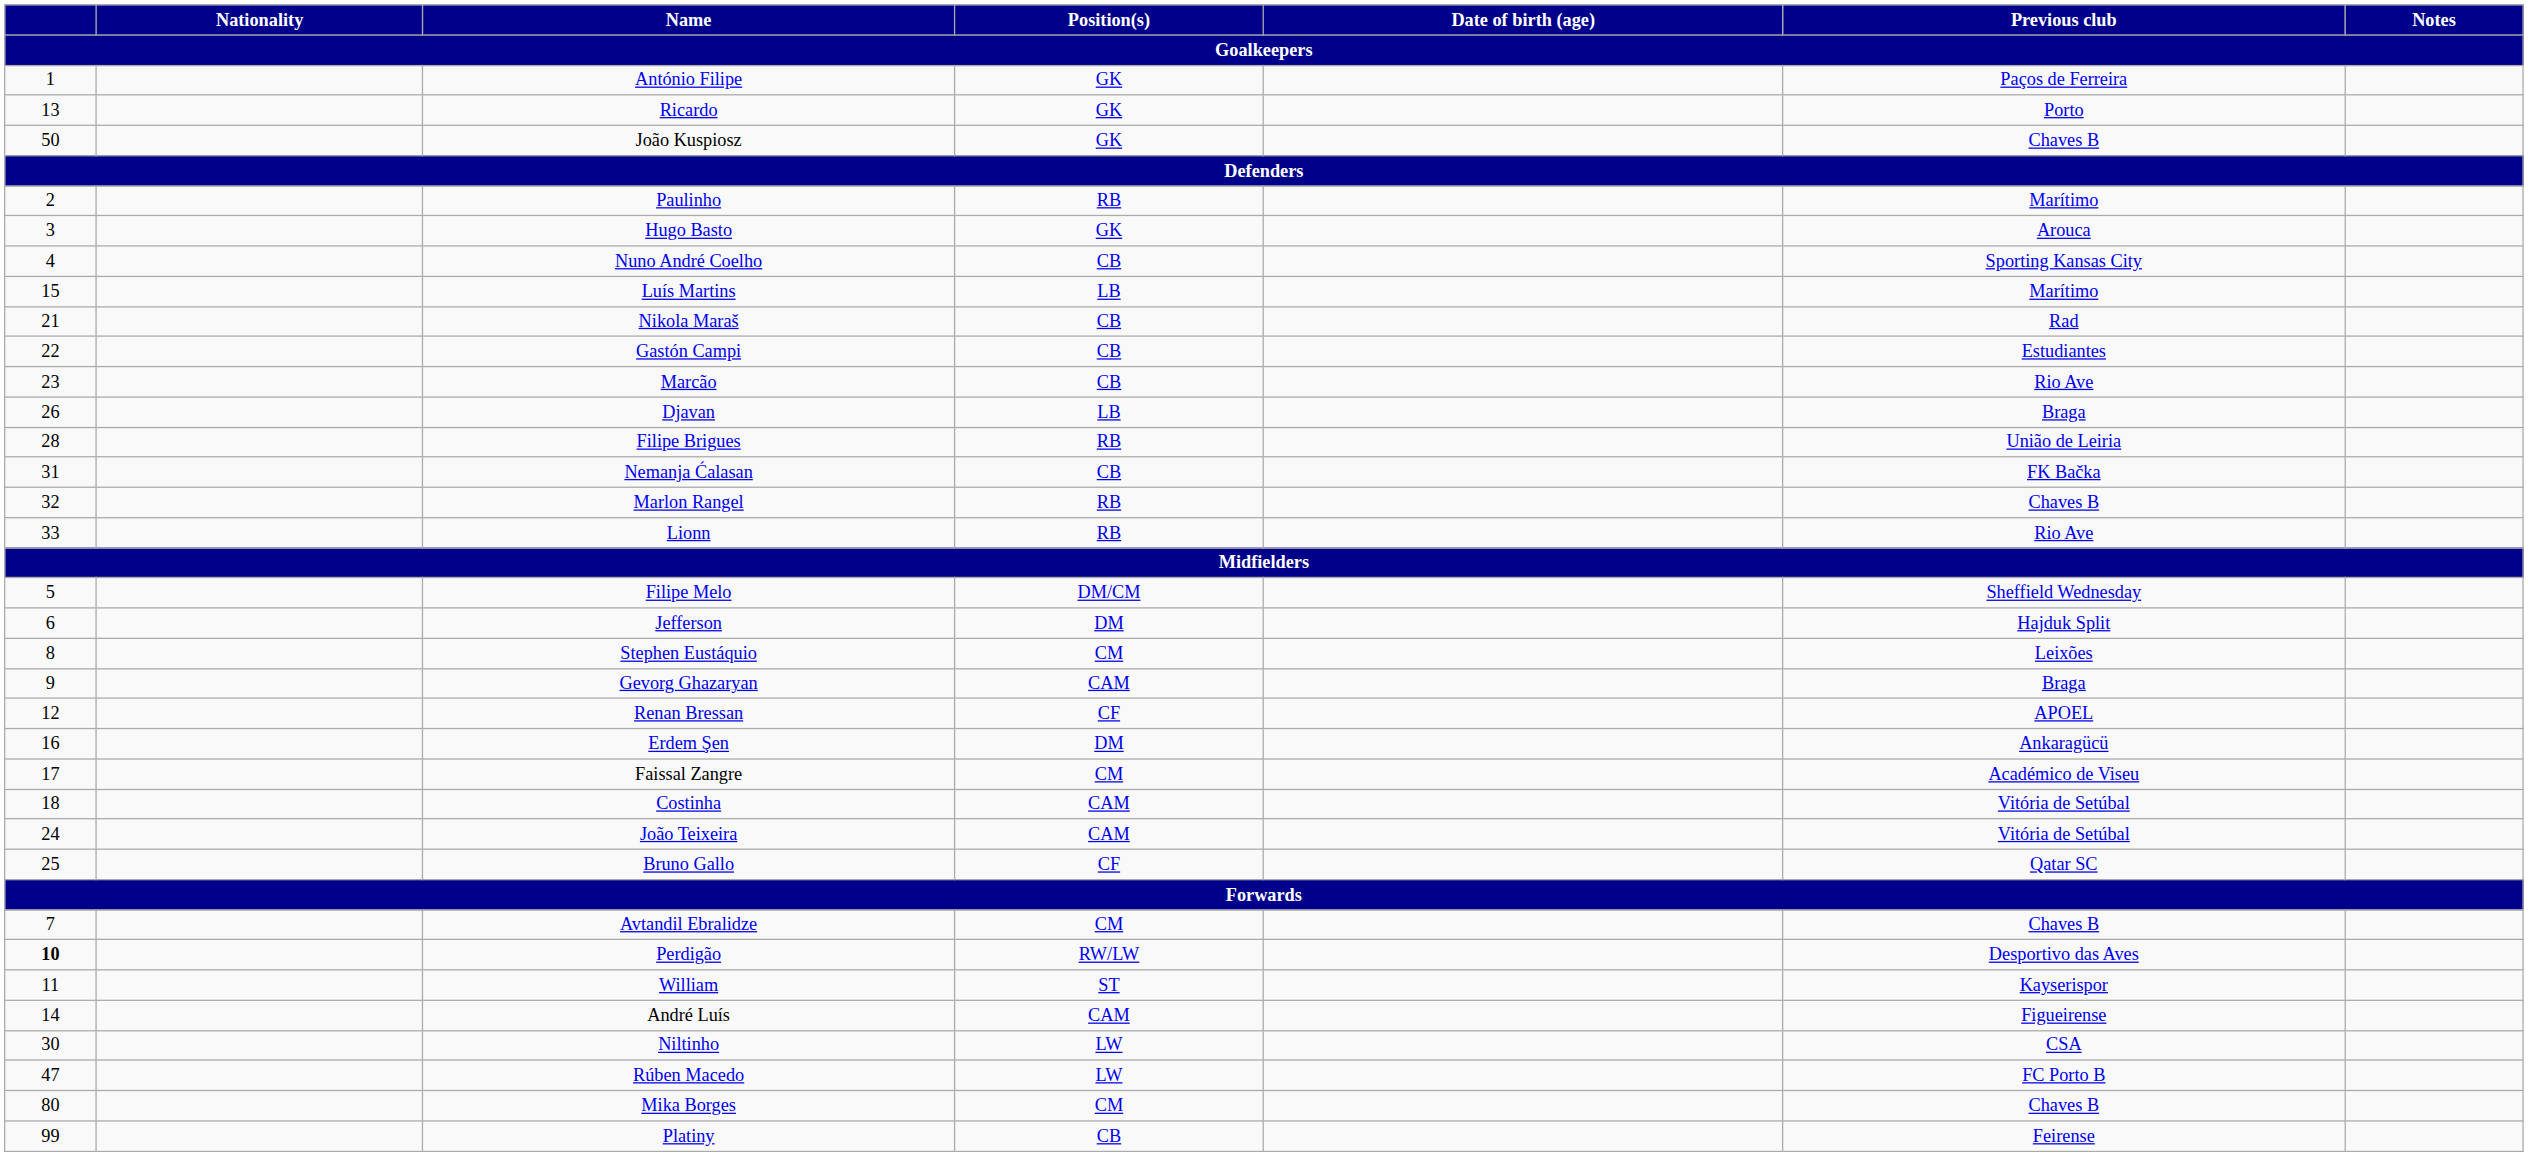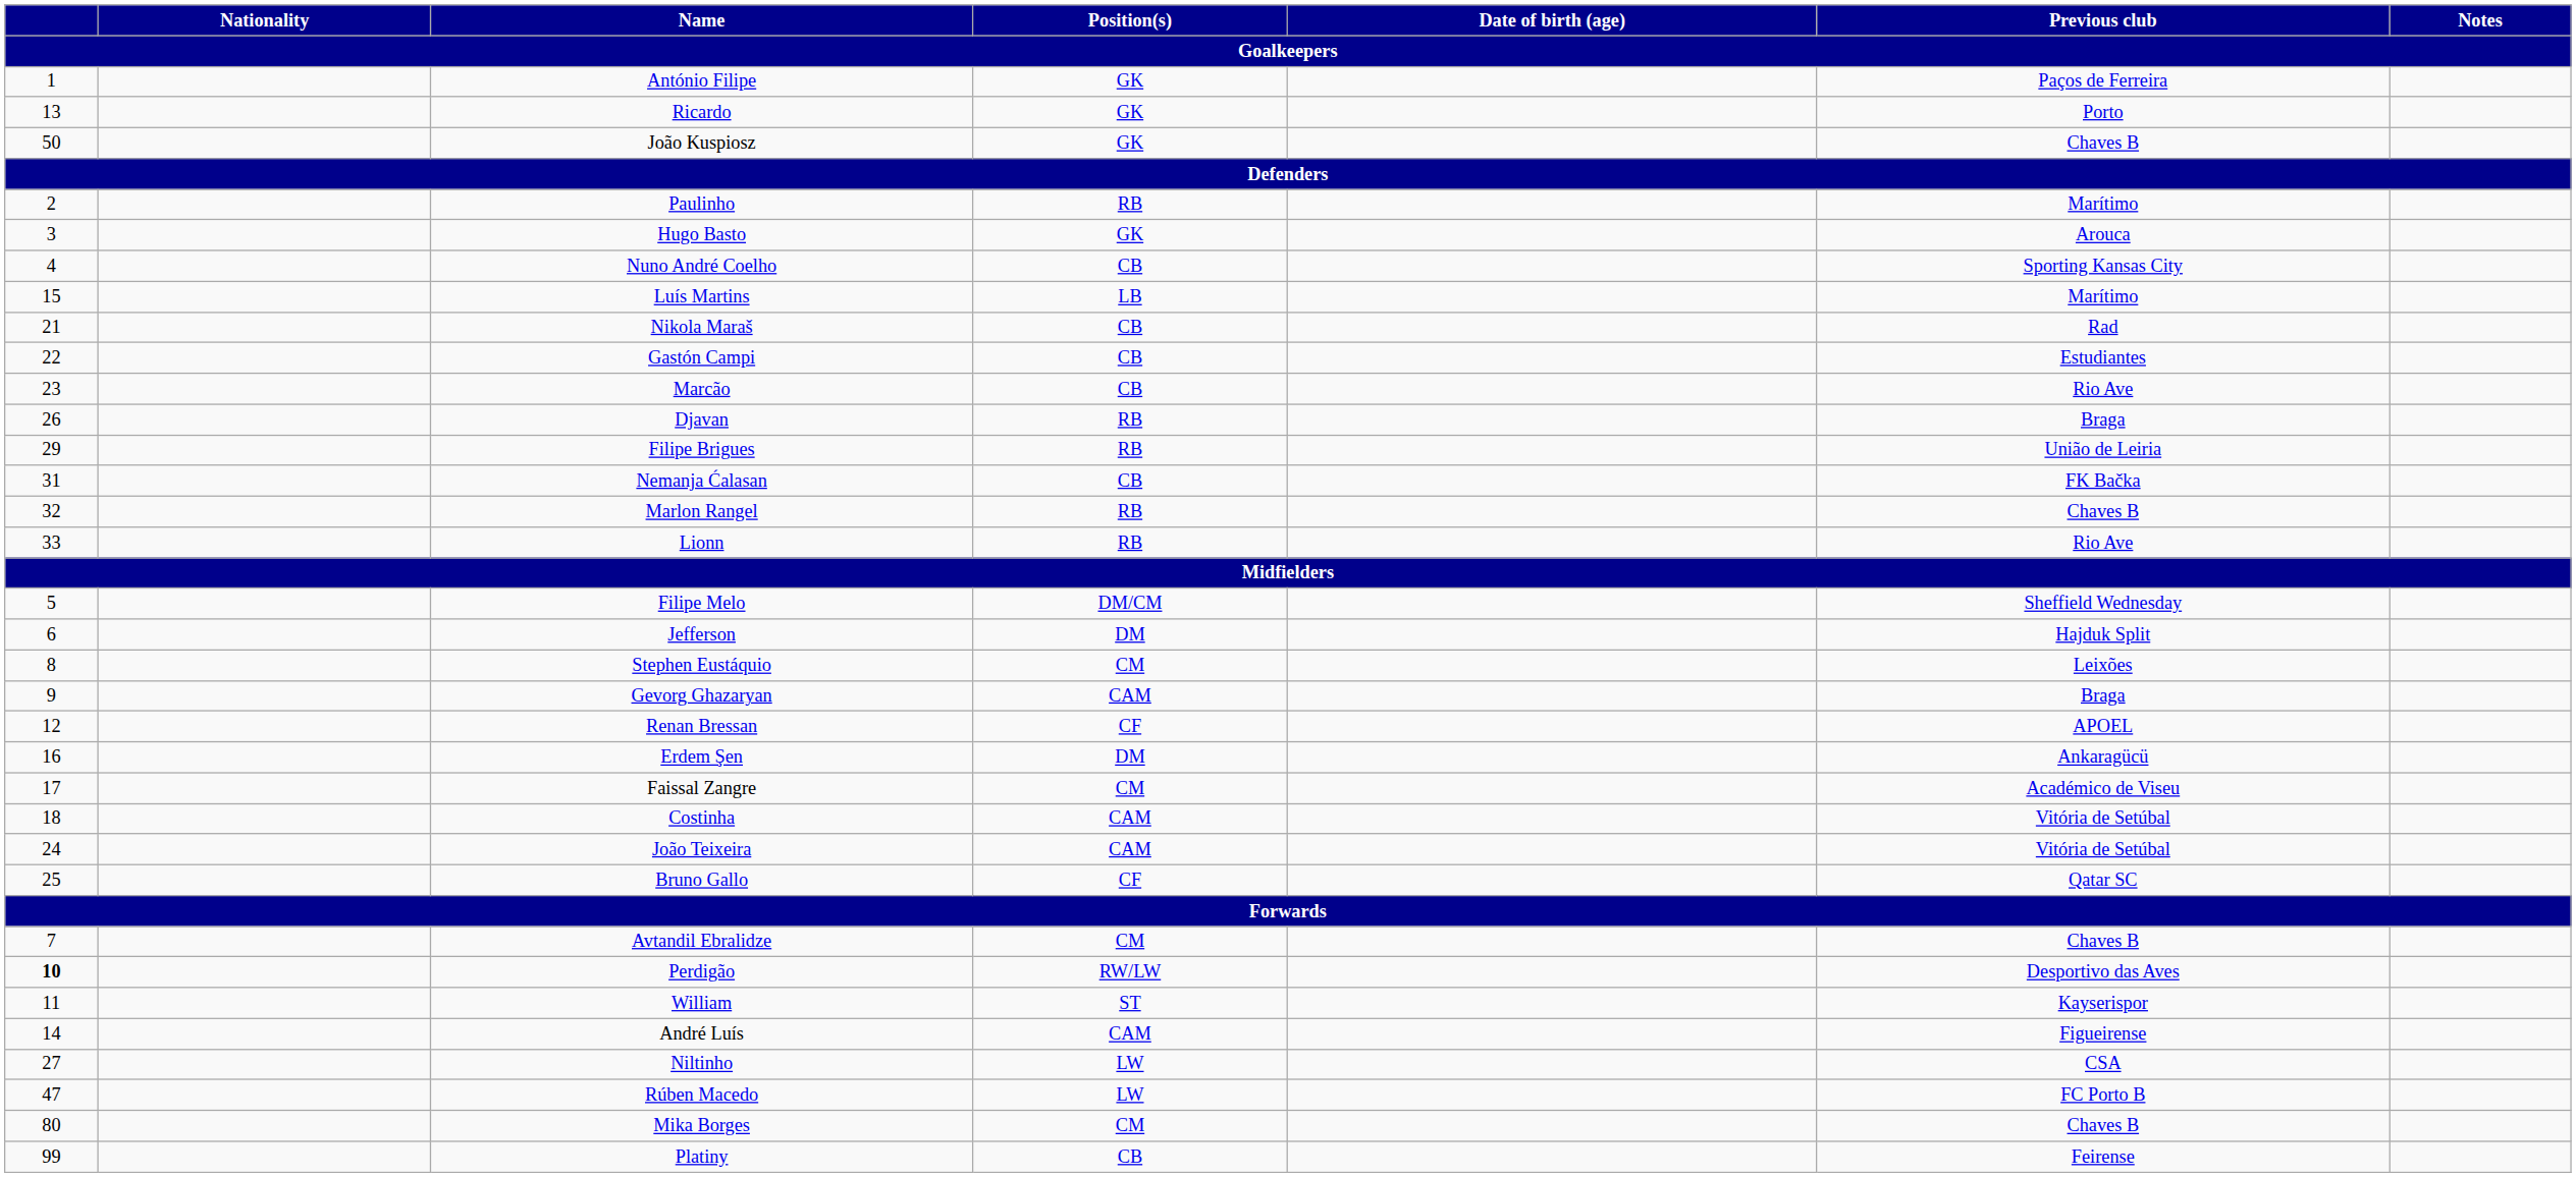Djavan | Position(s): LB -> RB
Filipe Brigues | column 1: 28 -> 29
Niltinho | column 1: 30 -> 27
